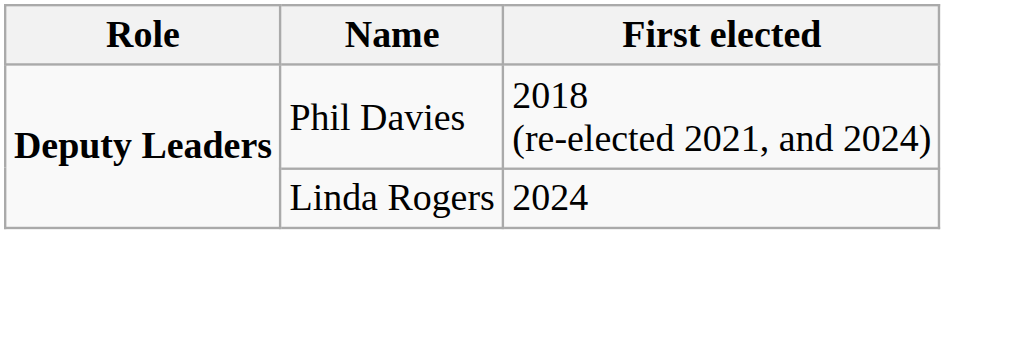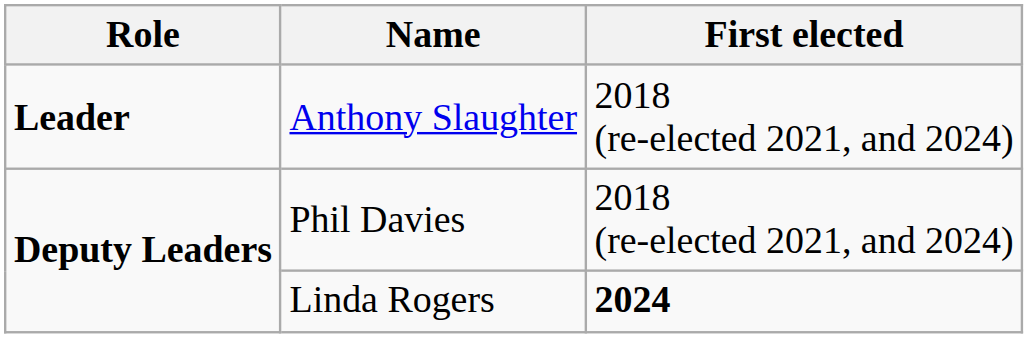+ row: Leader | Anthony Slaughter | 2018 (re-elected 2021, and 2024)
Linda Rogers | First elected: normal -> bold
